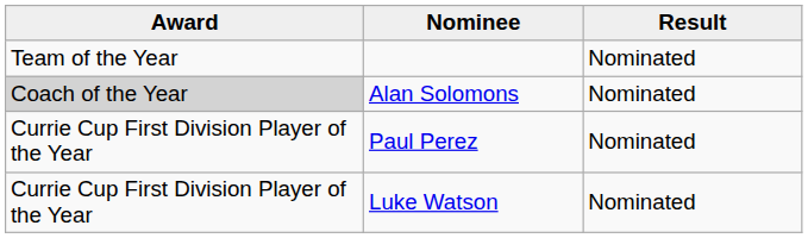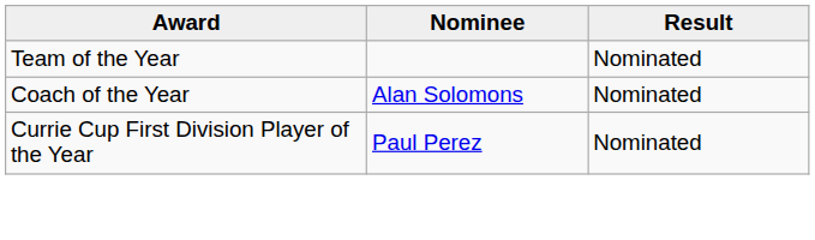Alan Solomons | Award: lightgrey background -> no background
- row: Currie Cup First Division Player of the Year | Luke Watson | Nominated
